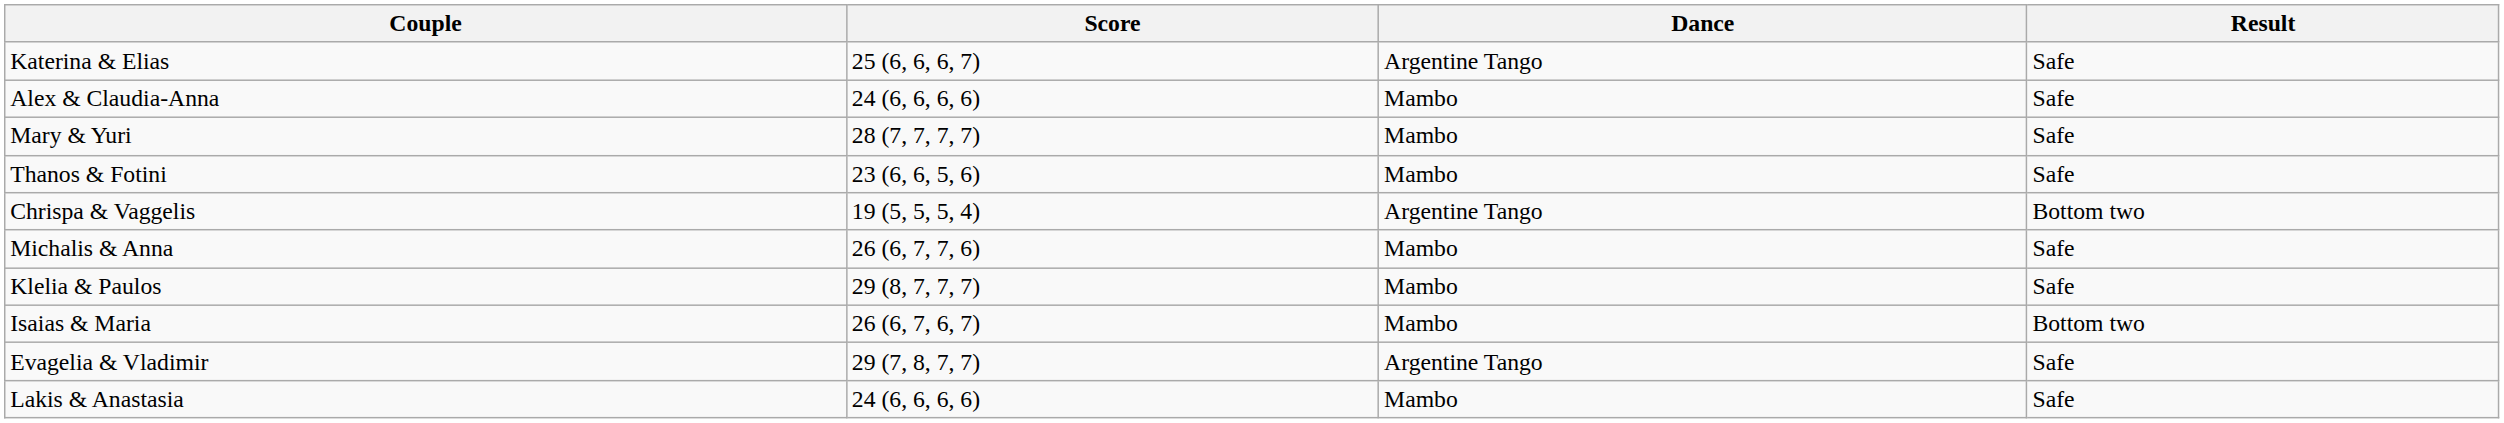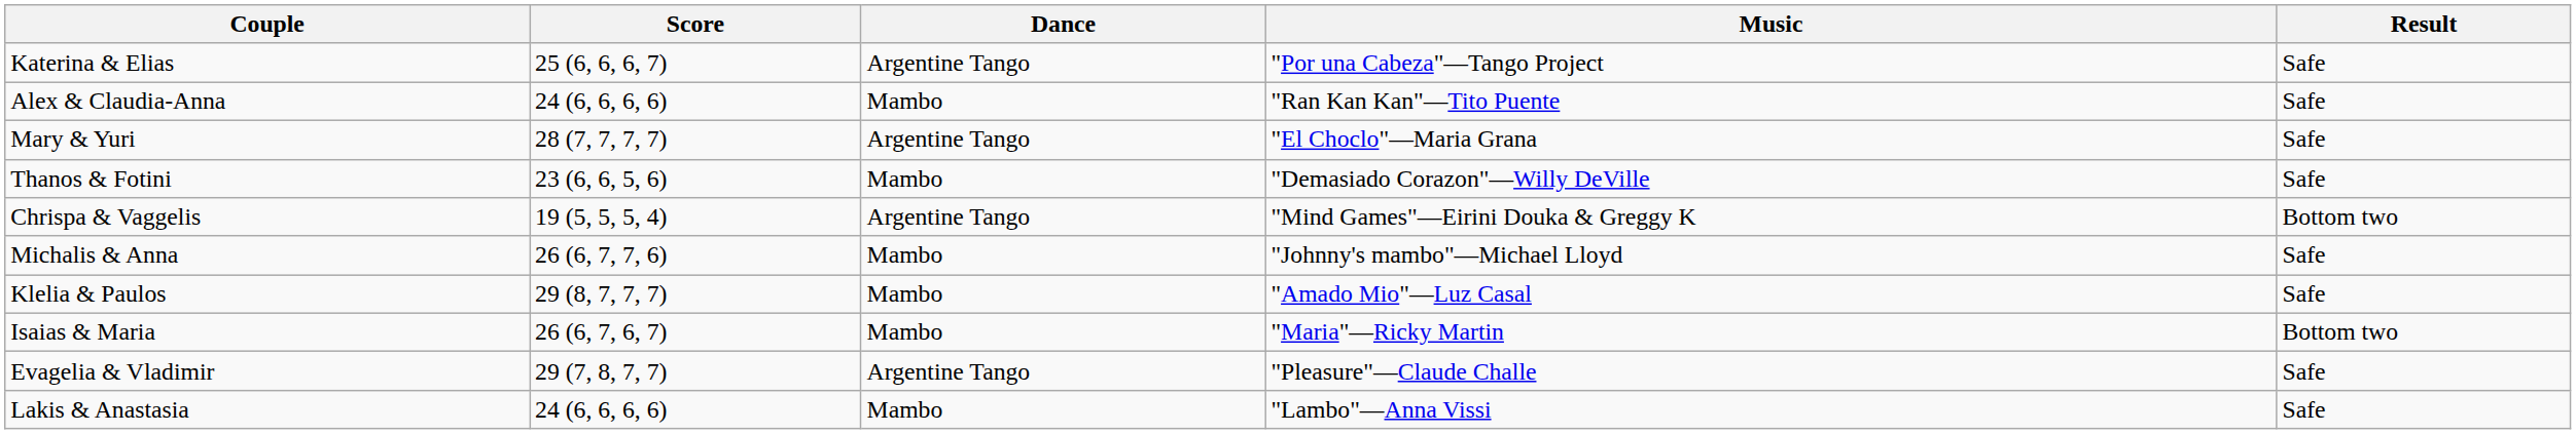+ column: Music | "Por una Cabeza"—Tango Project | "Ran Kan Kan"—Tito Puente | "El Choclo"—Maria Grana | "Demasiado Corazon"—Willy DeVille | "Mind Games"—Eirini Douka & Greggy K | "Johnny's mambo"—Michael Lloyd | "Amado Mio"—Luz Casal | "Maria"—Ricky Martin | "Pleasure"—Claude Challe | "Lambo"—Anna Vissi
Mary & Yuri | Dance: Mambo -> Argentine Tango
